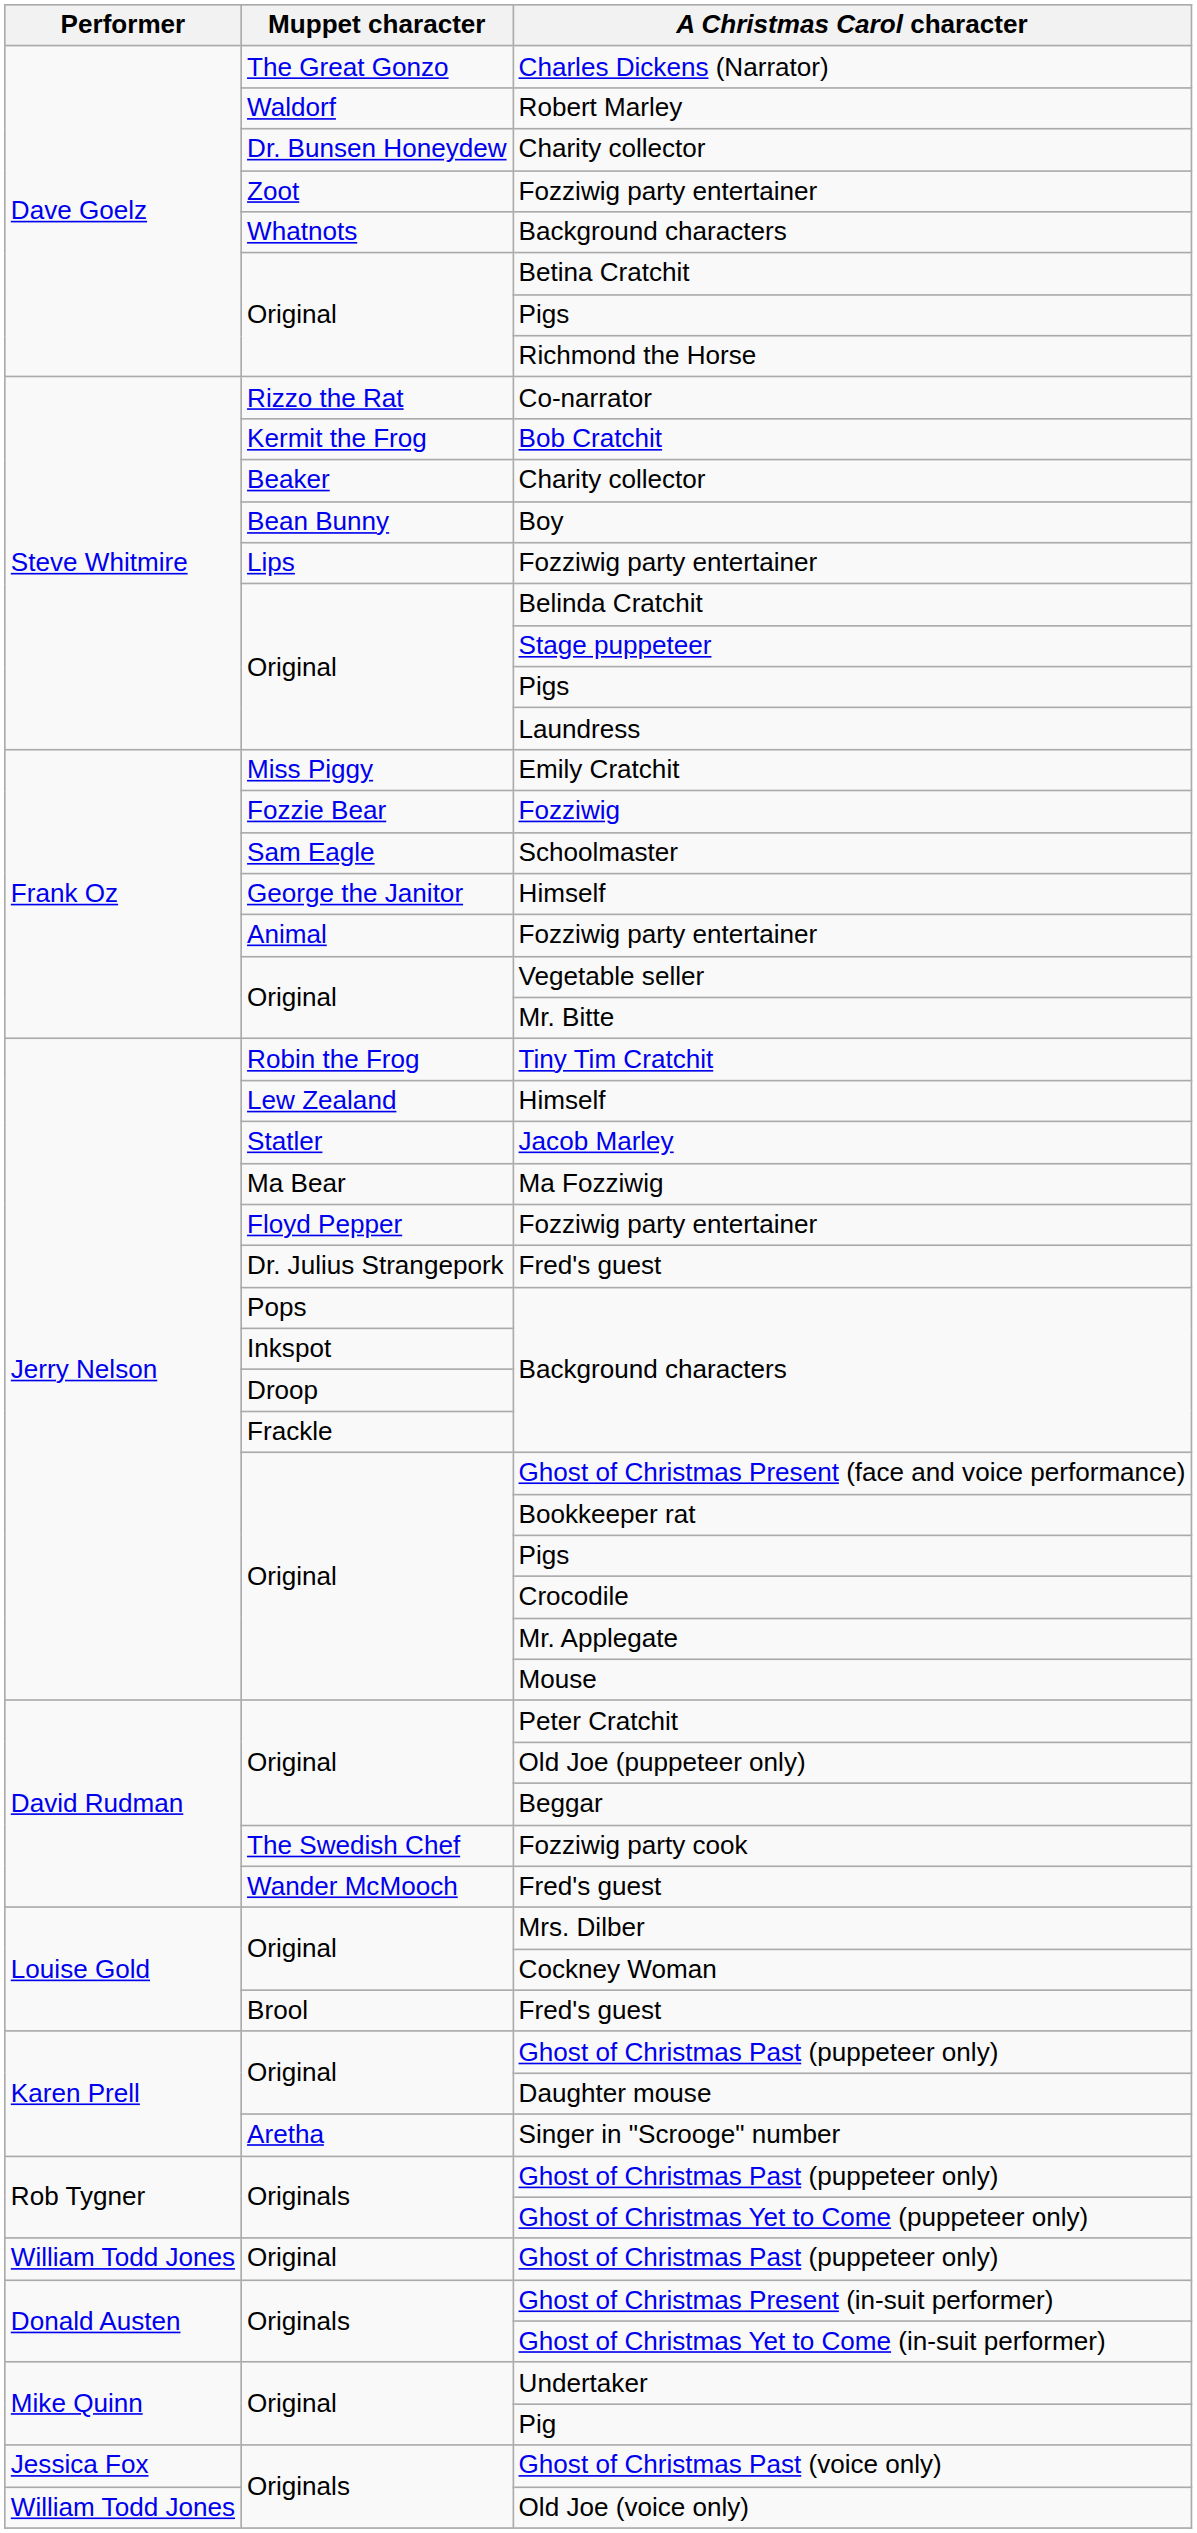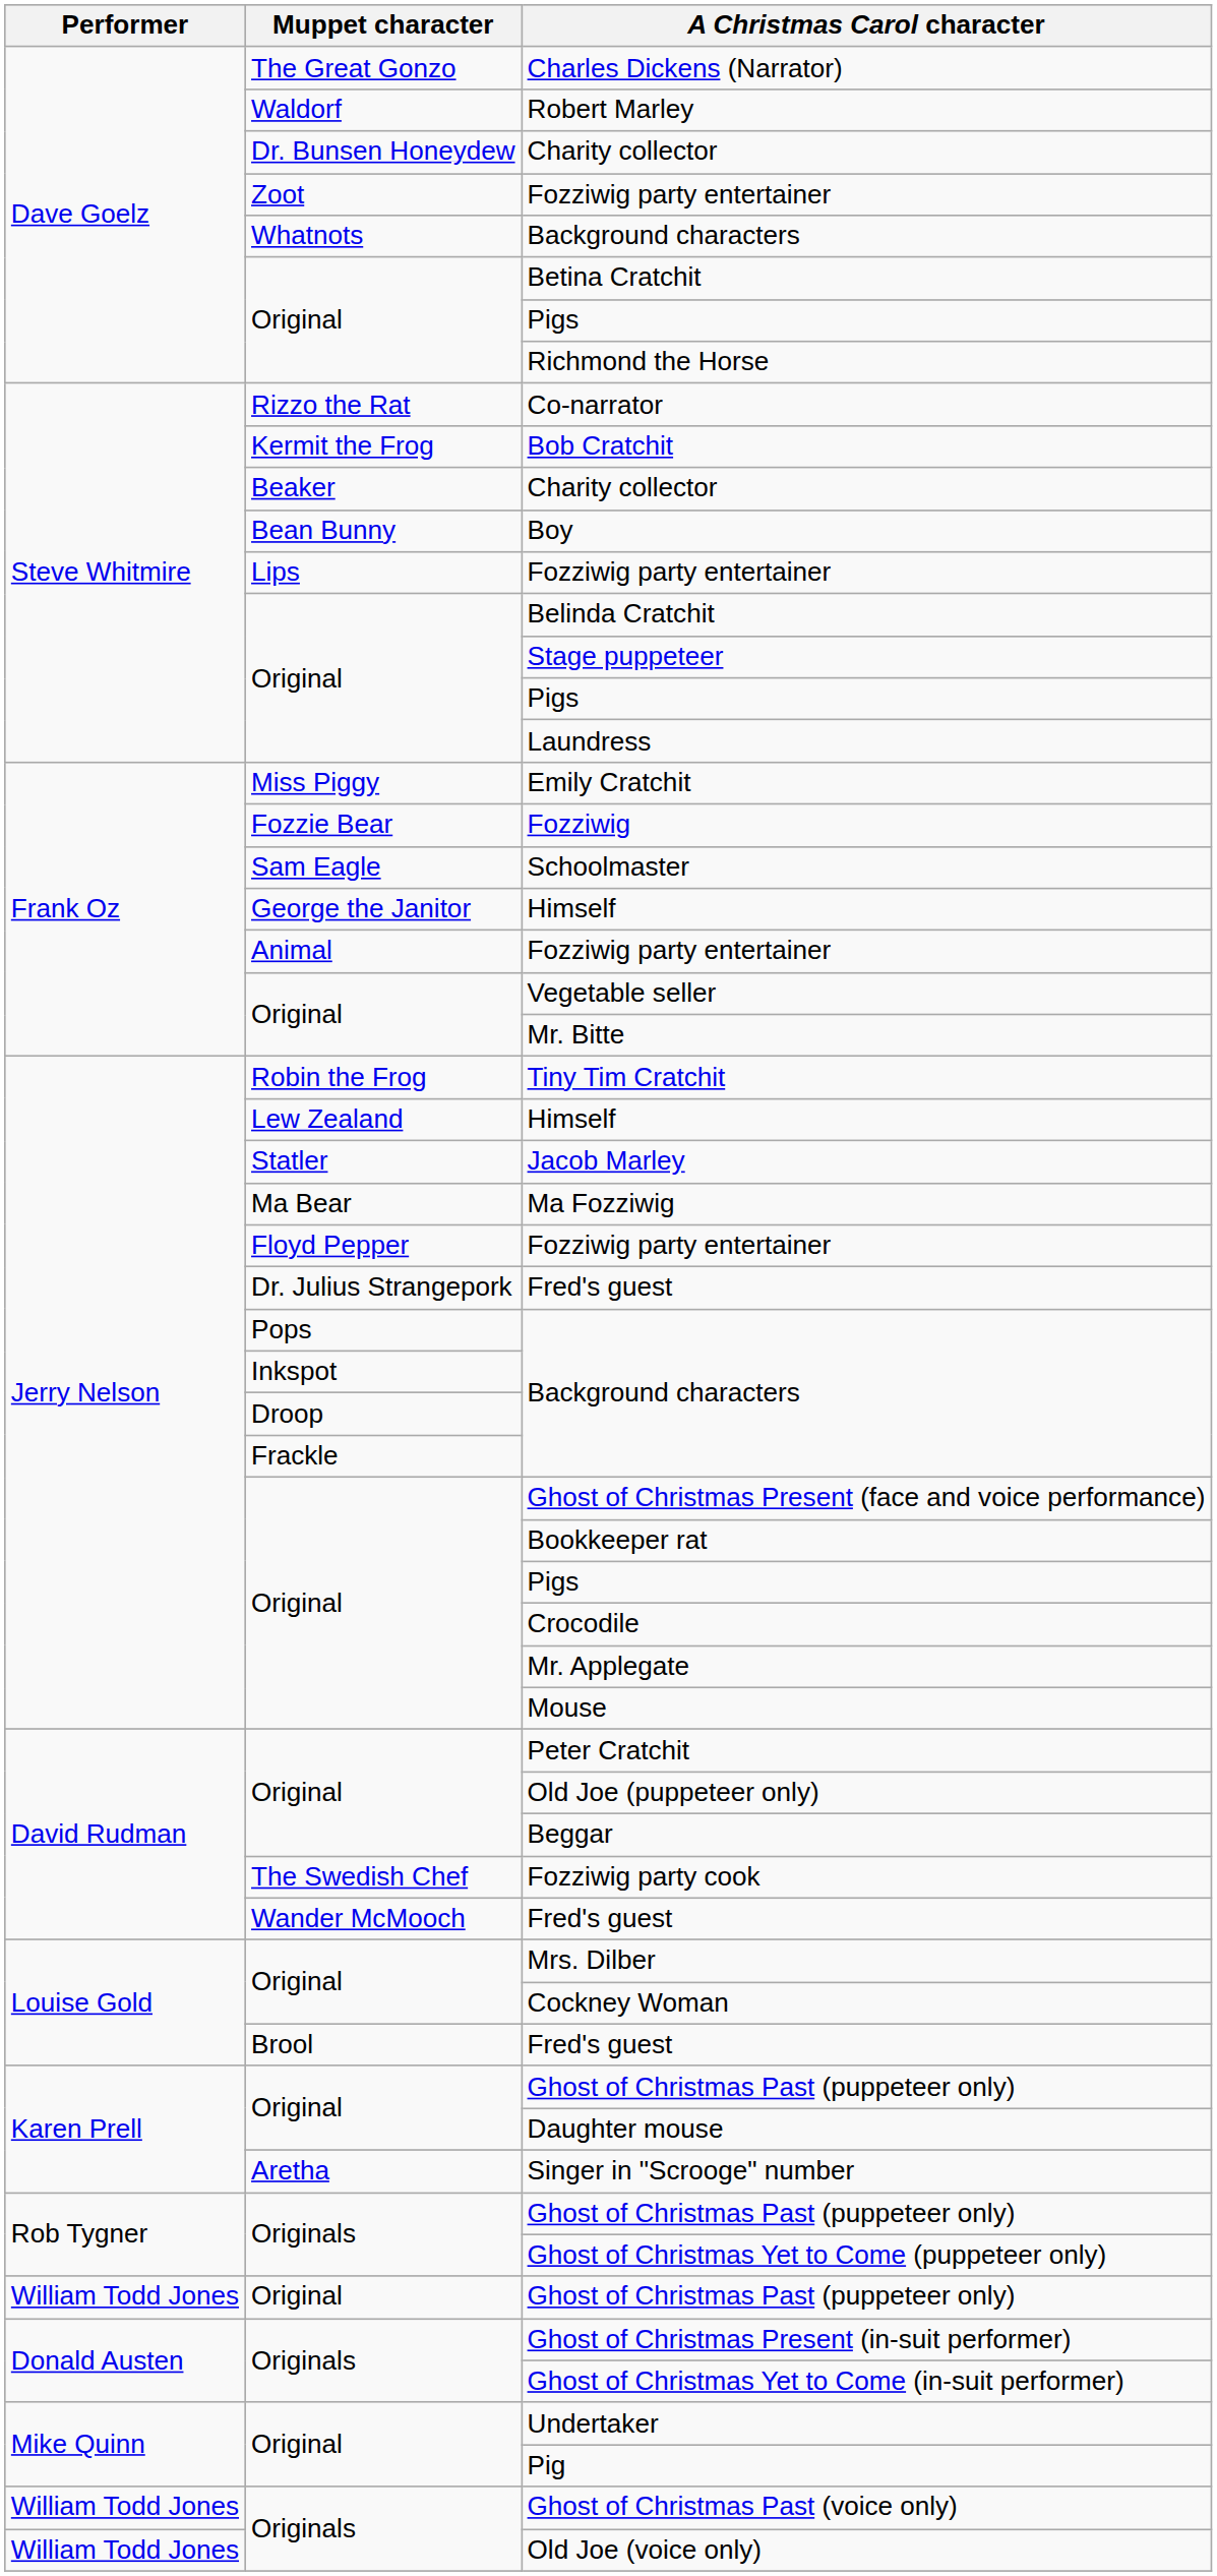Ghost of Christmas Past (voice only) | Performer: Jessica Fox -> William Todd Jones
